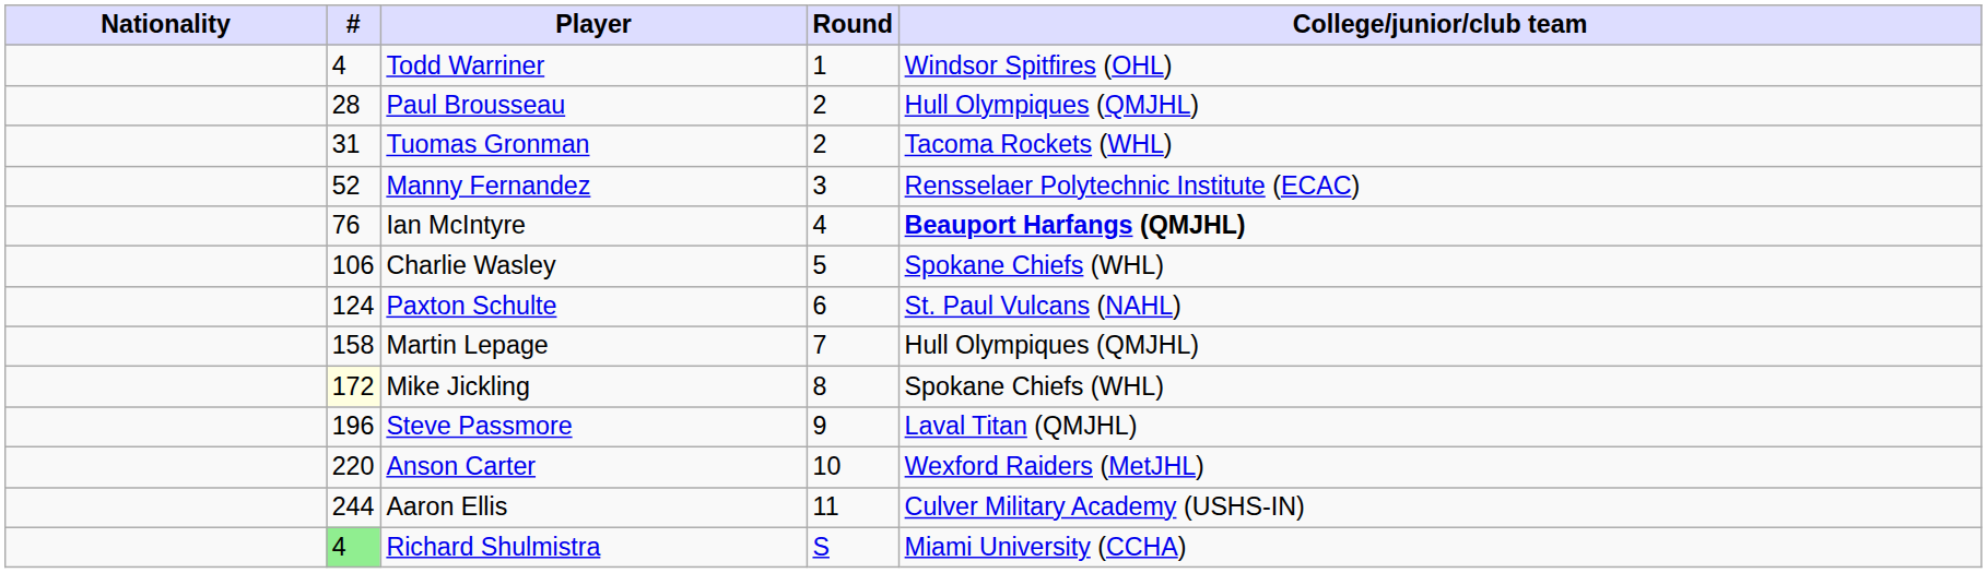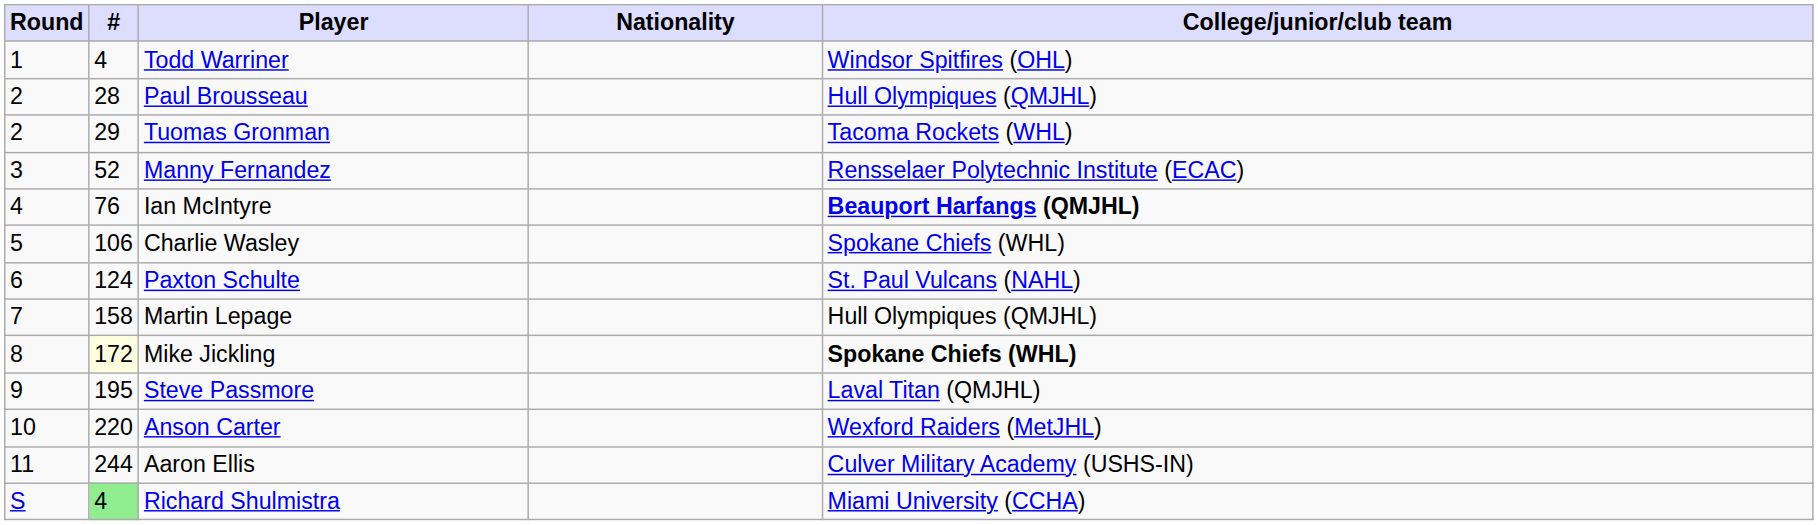columns swapped: Round <-> Nationality
Tuomas Gronman | #: 31 -> 29
Mike Jickling | College/junior/club team: normal -> bold
Steve Passmore | #: 196 -> 195
